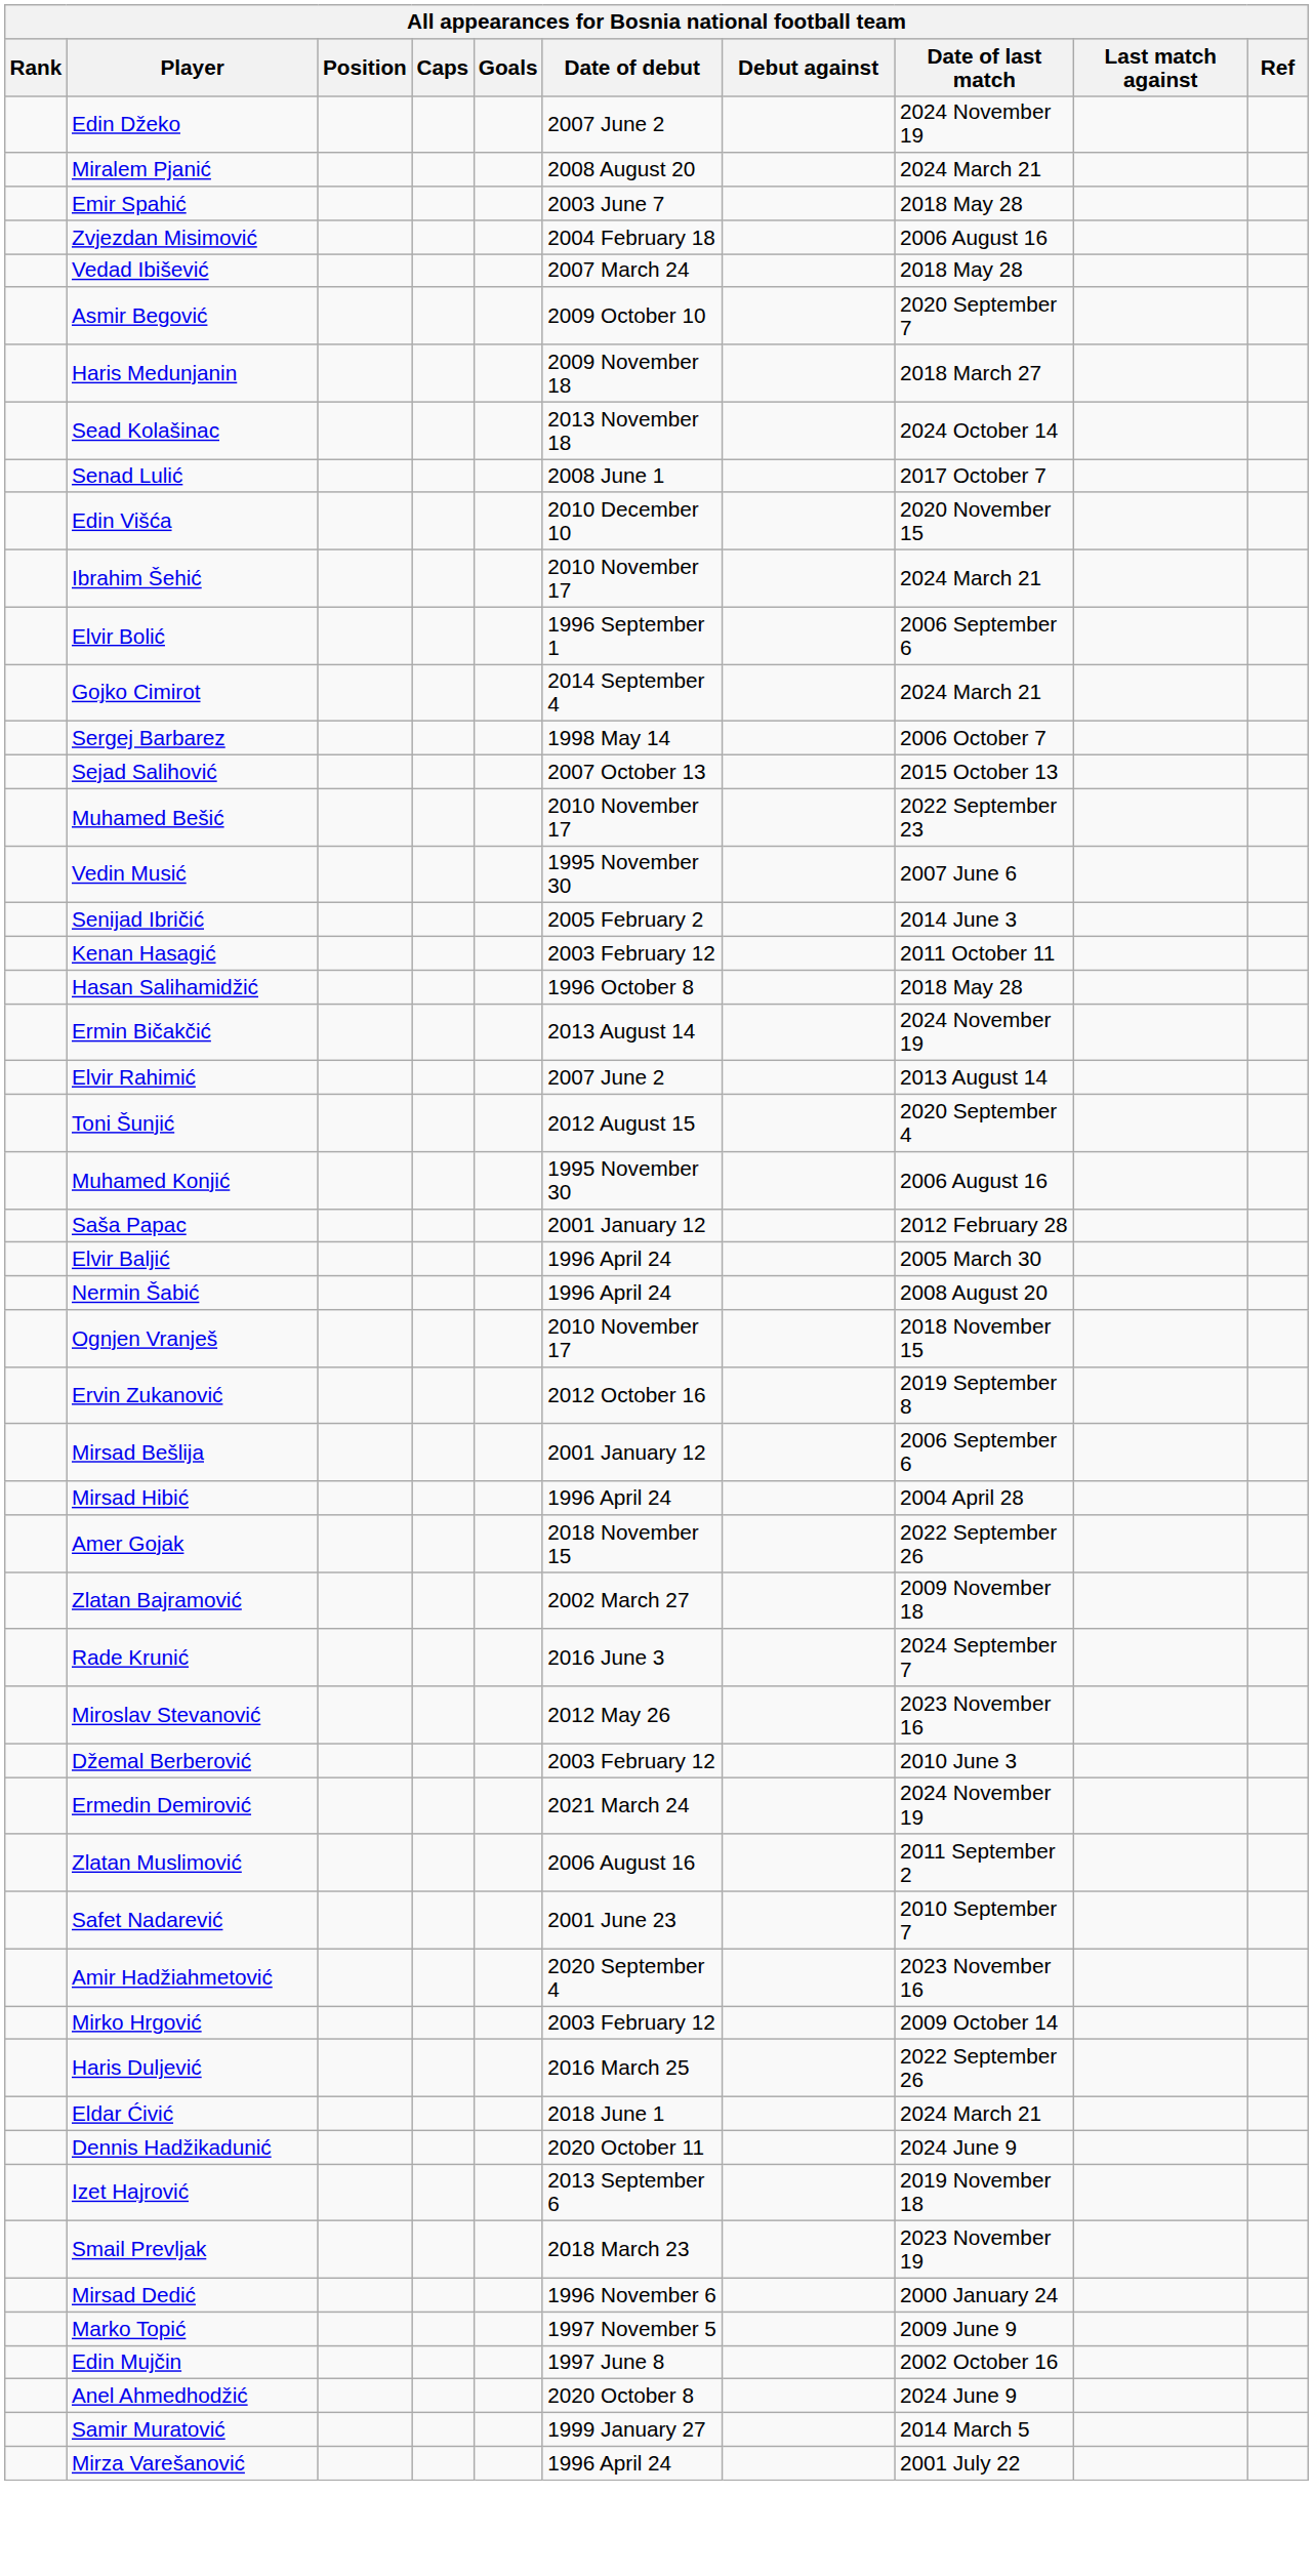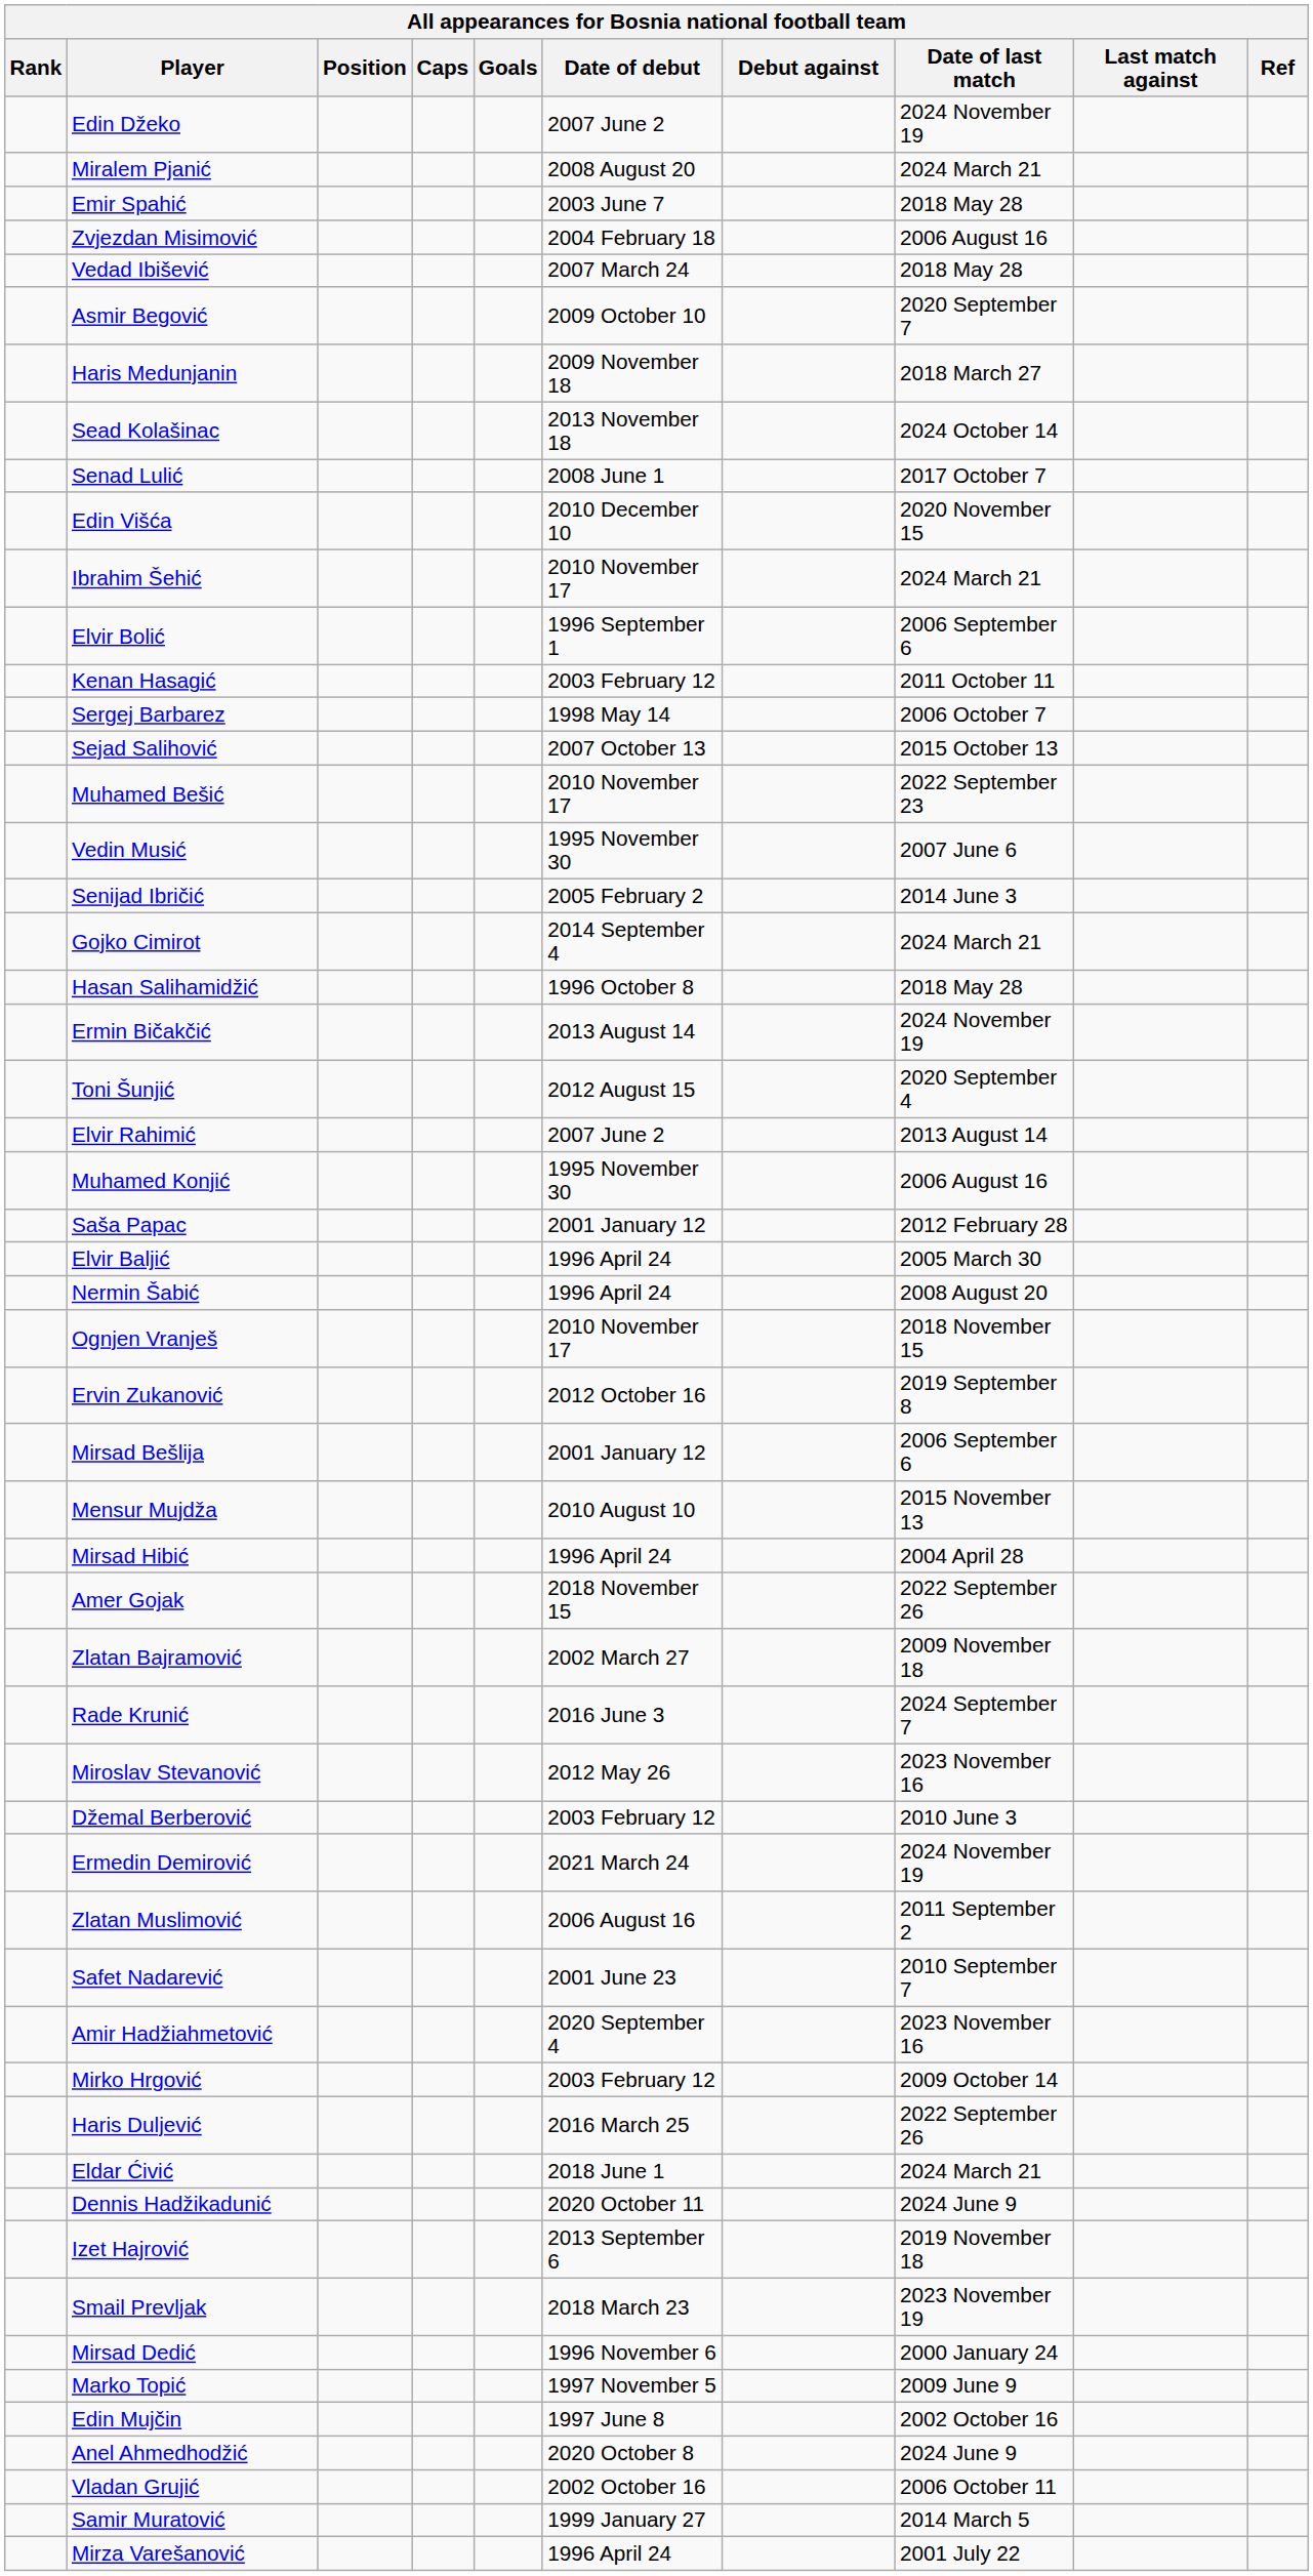rows swapped: Gojko Cimirot <-> Kenan Hasagić
rows swapped: Toni Šunjić <-> Elvir Rahimić
+ row: Mensur Mujdža | 2010 August 10 | 2015 November 13
+ row: Vladan Grujić | 2002 October 16 | 2006 October 11
